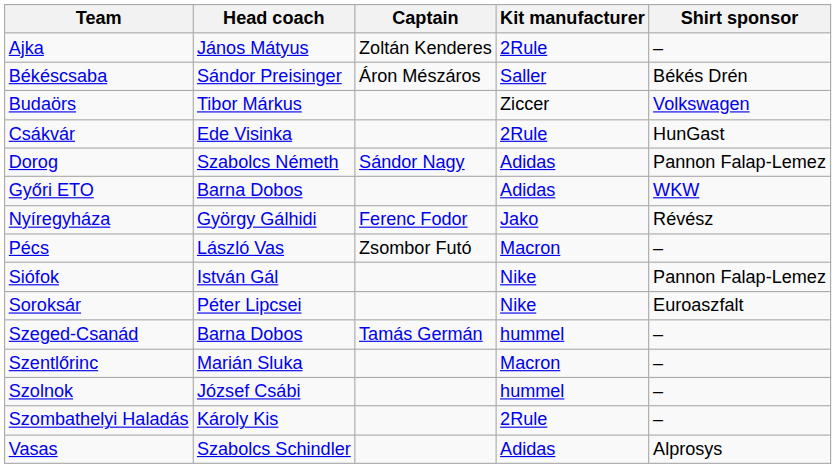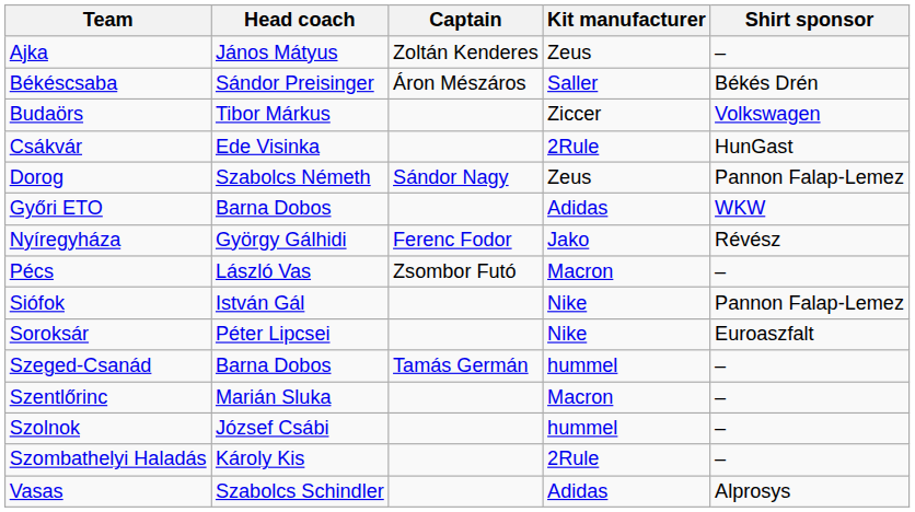Ajka | Kit manufacturer: 2Rule -> Zeus
Dorog | Kit manufacturer: Adidas -> Zeus
